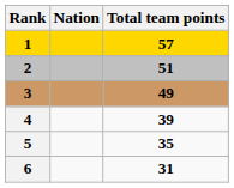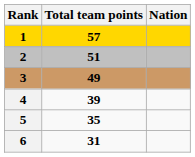columns swapped: Nation <-> Total team points
